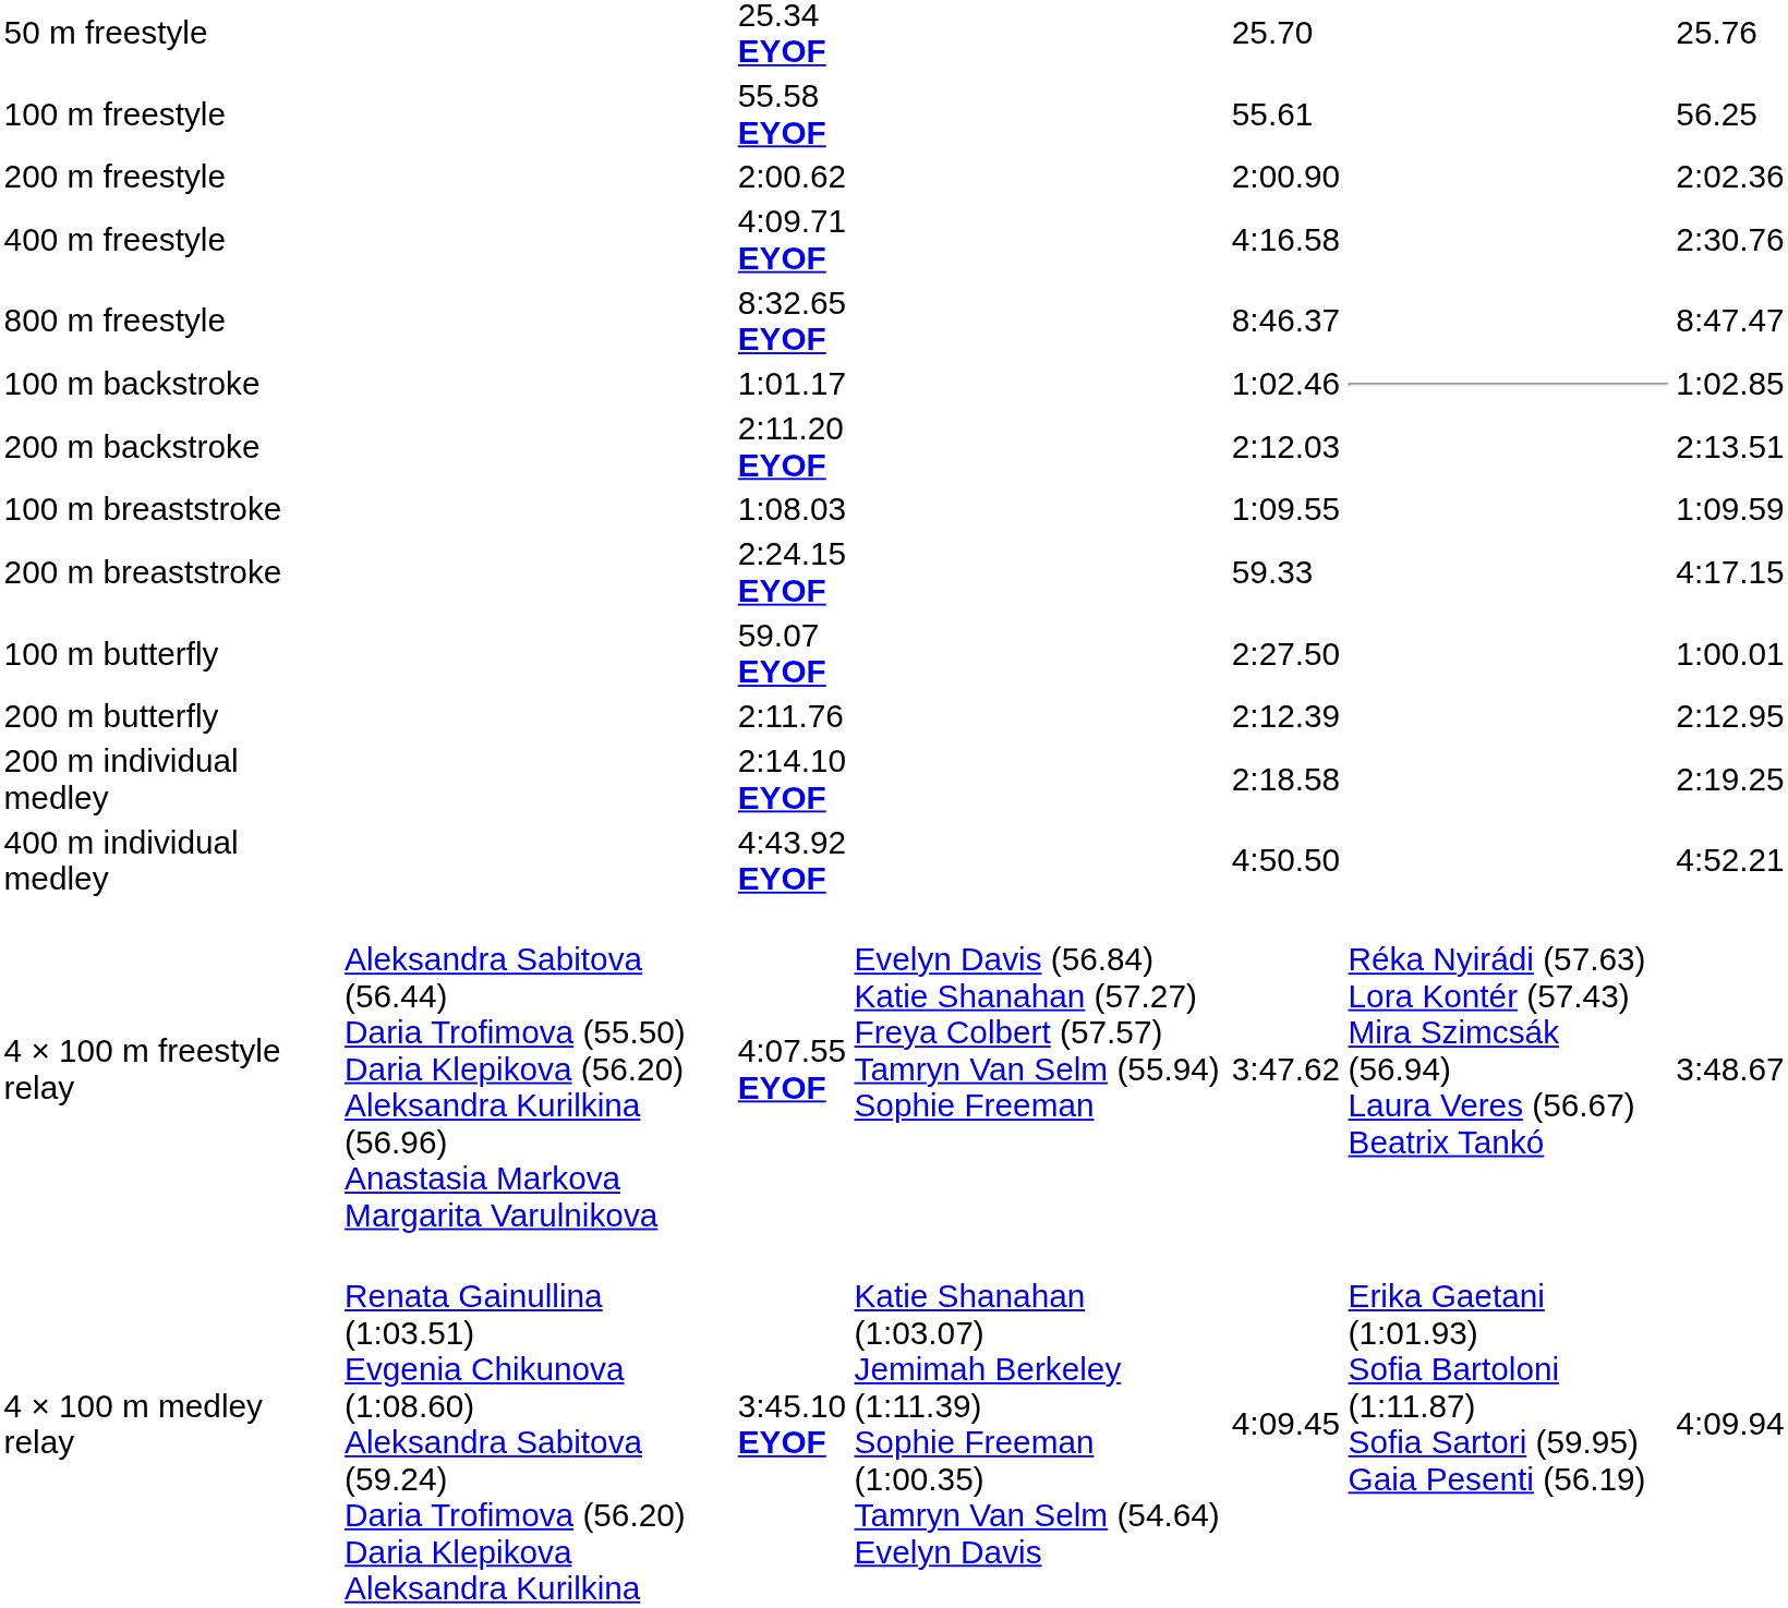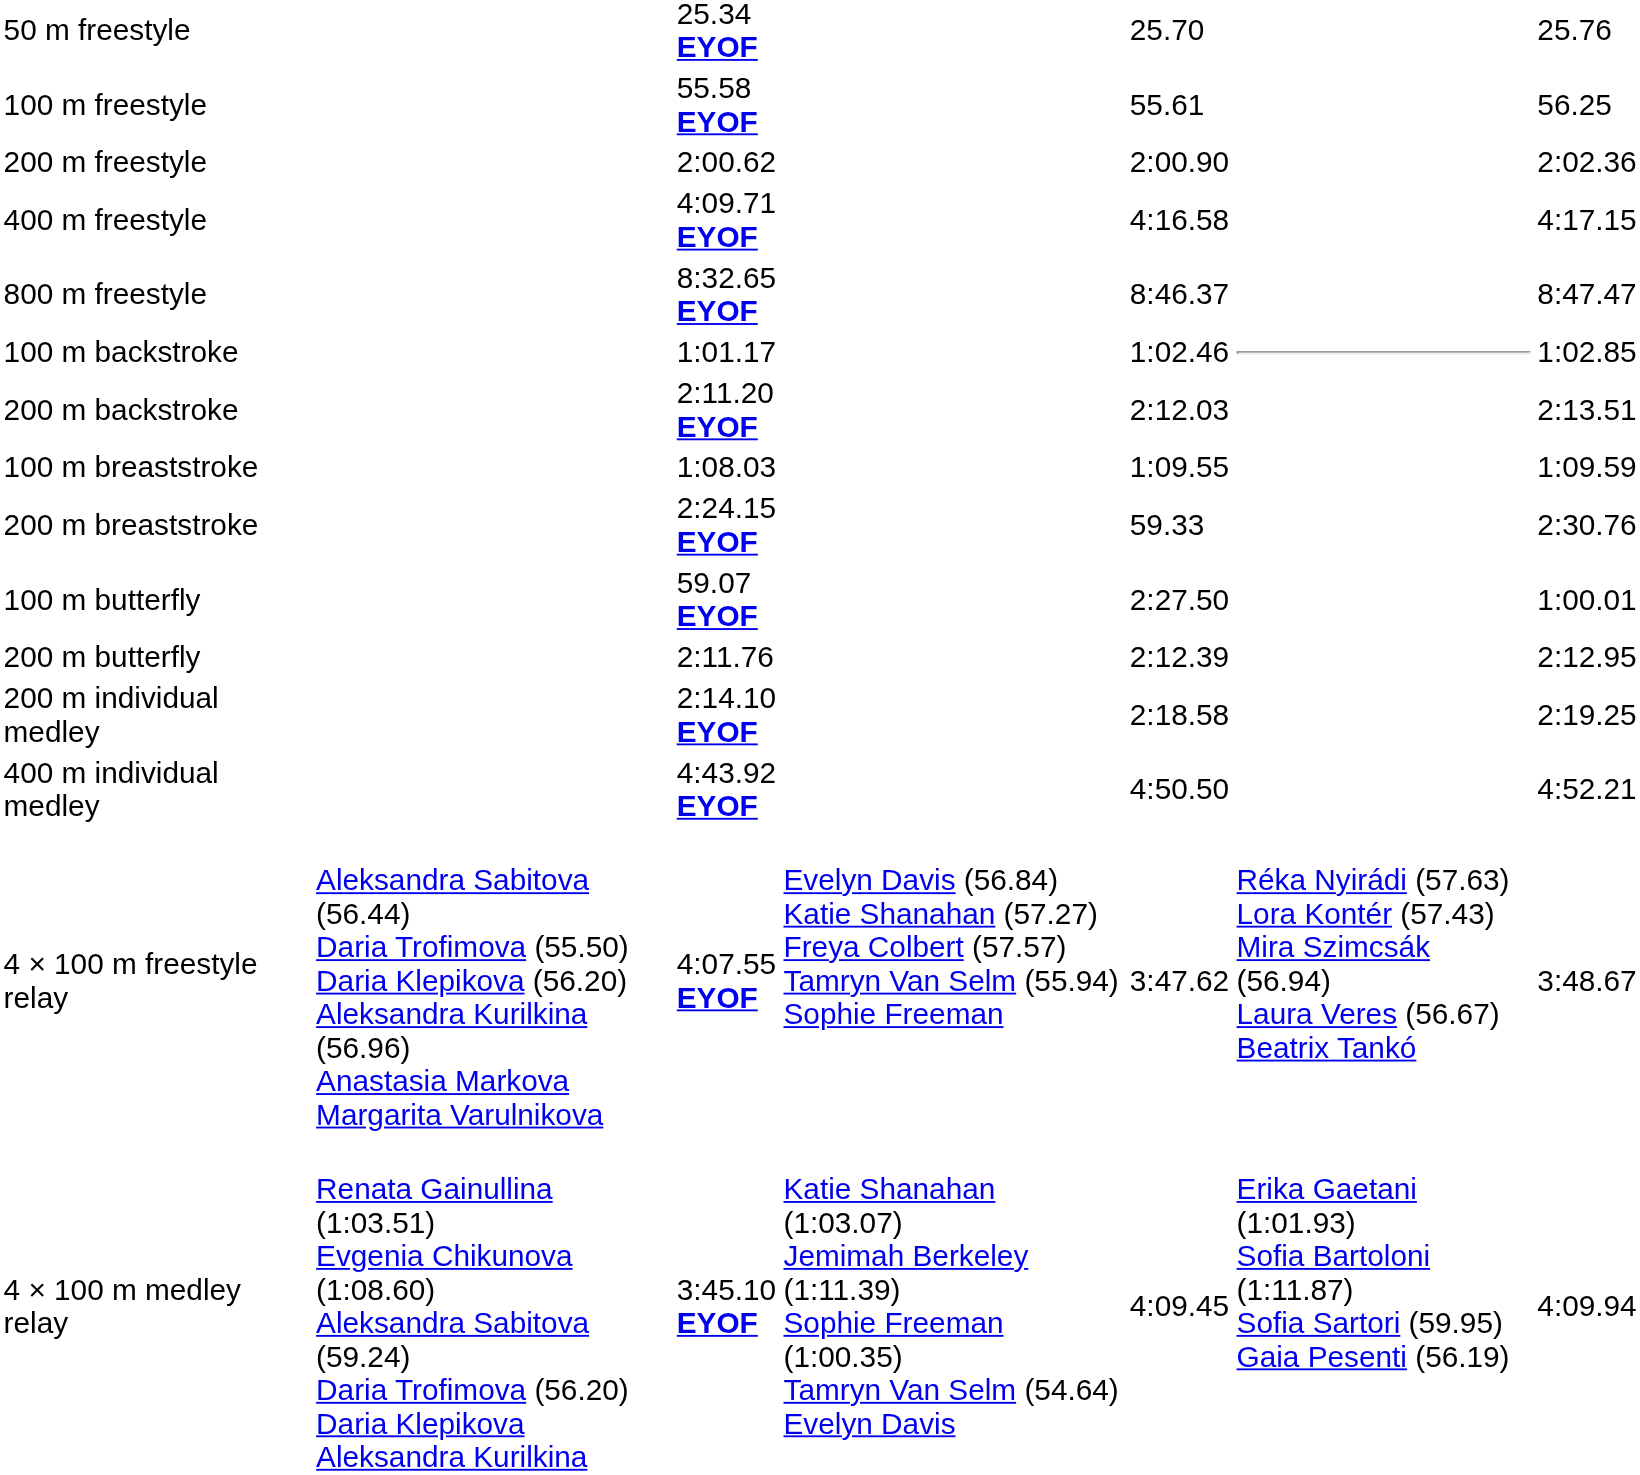400 m freestyle | column 7: 2:30.76 -> 4:17.15
200 m breaststroke | column 7: 4:17.15 -> 2:30.76
